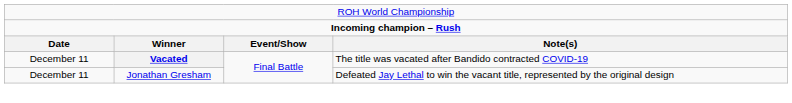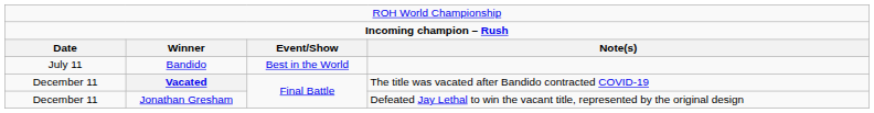+ row: July 11 | Bandido | Best in the World
